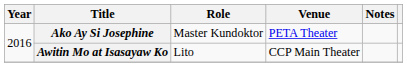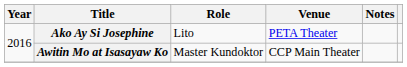Ako Ay Si Josephine | Role: Master Kundoktor -> Lito
Awitin Mo at Isasayaw Ko | Role: Lito -> Master Kundoktor
